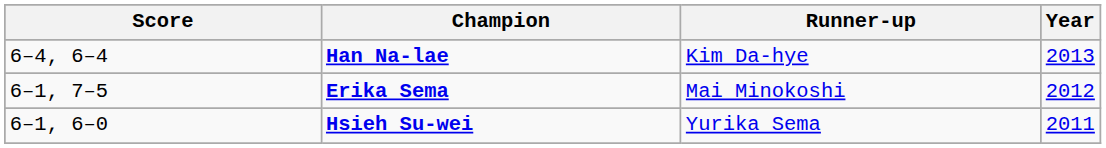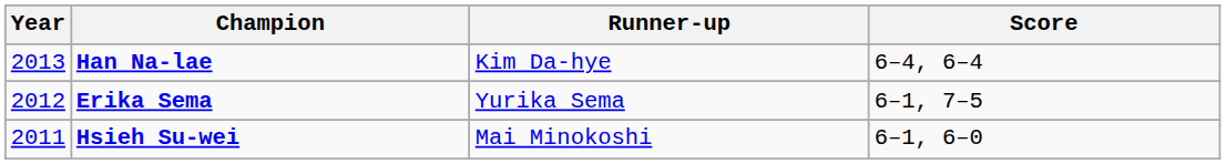columns swapped: Year <-> Score
Erika Sema | Runner-up: Mai Minokoshi -> Yurika Sema
Hsieh Su-wei | Runner-up: Yurika Sema -> Mai Minokoshi
